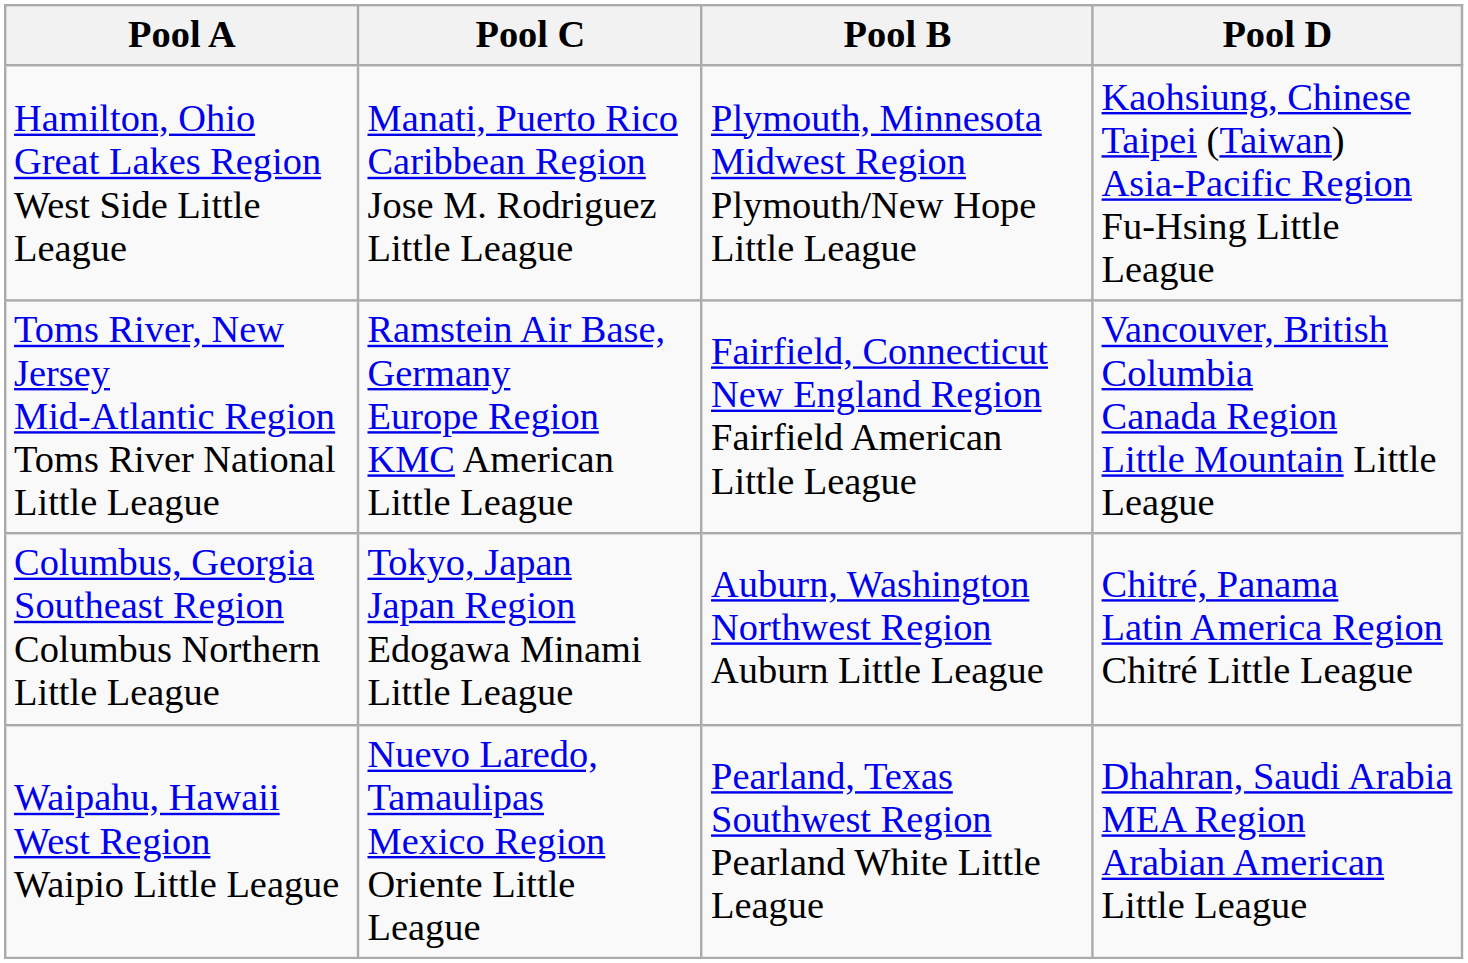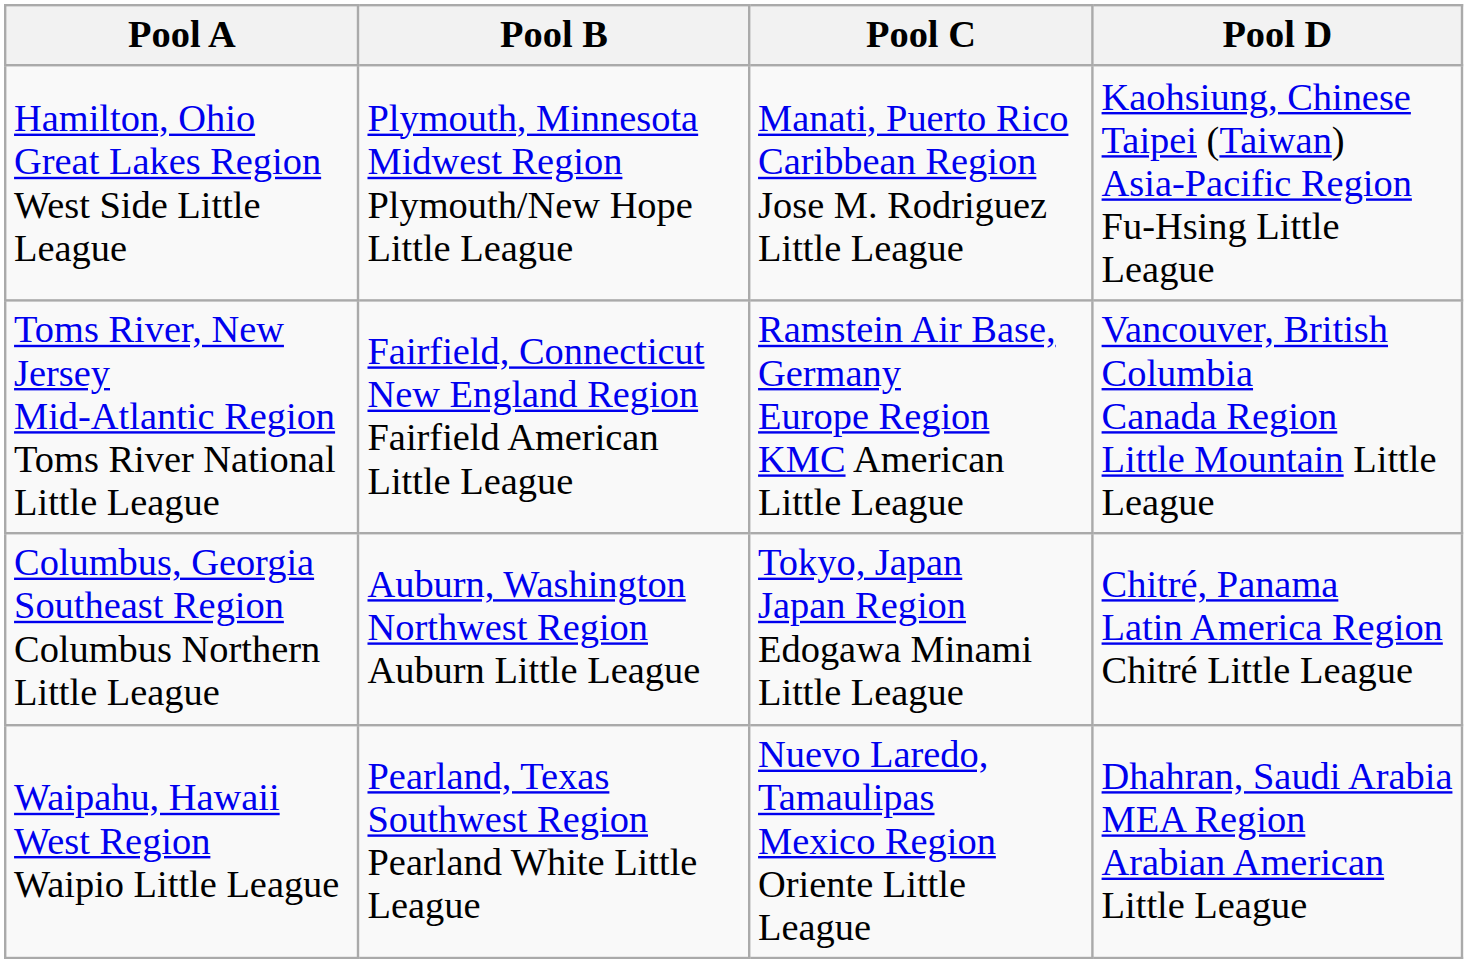columns swapped: Pool B <-> Pool C
